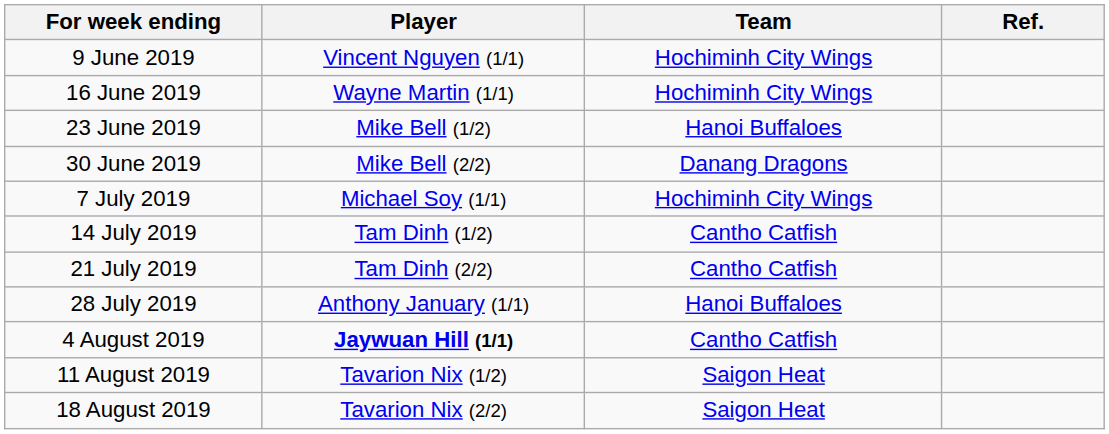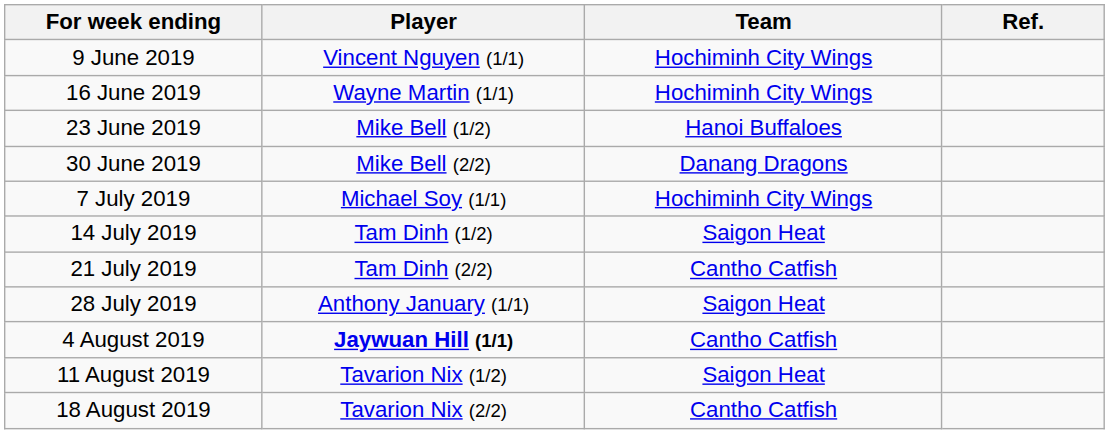14 July 2019 | Team: Cantho Catfish -> Saigon Heat
28 July 2019 | Team: Hanoi Buffaloes -> Saigon Heat
18 August 2019 | Team: Saigon Heat -> Cantho Catfish
